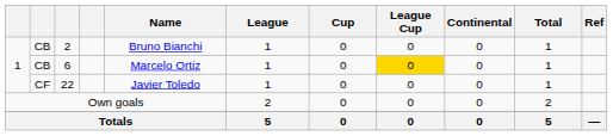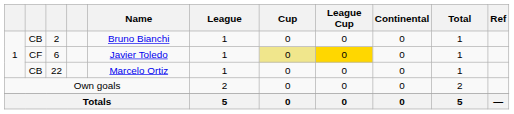6 | column 2: CB -> CF
6 | Name: Marcelo Ortiz -> Javier Toledo
6 | Cup: no background -> khaki background
22 | column 2: CF -> CB
22 | Name: Javier Toledo -> Marcelo Ortiz
